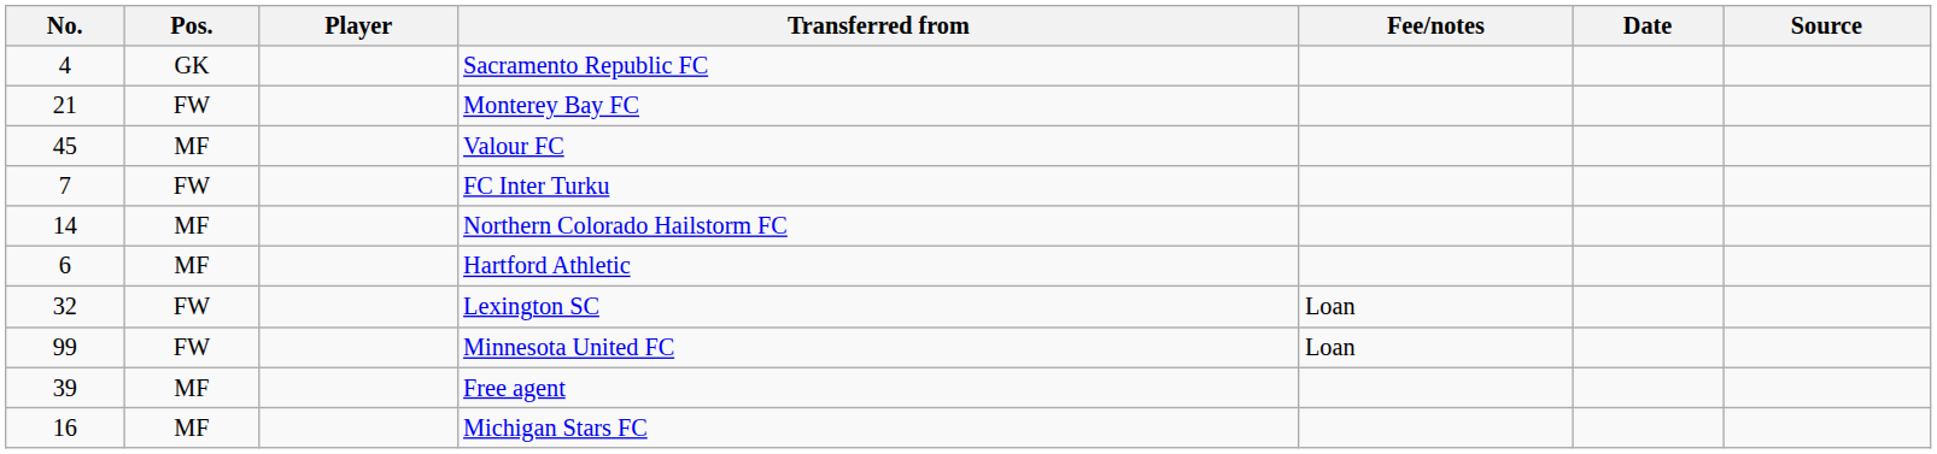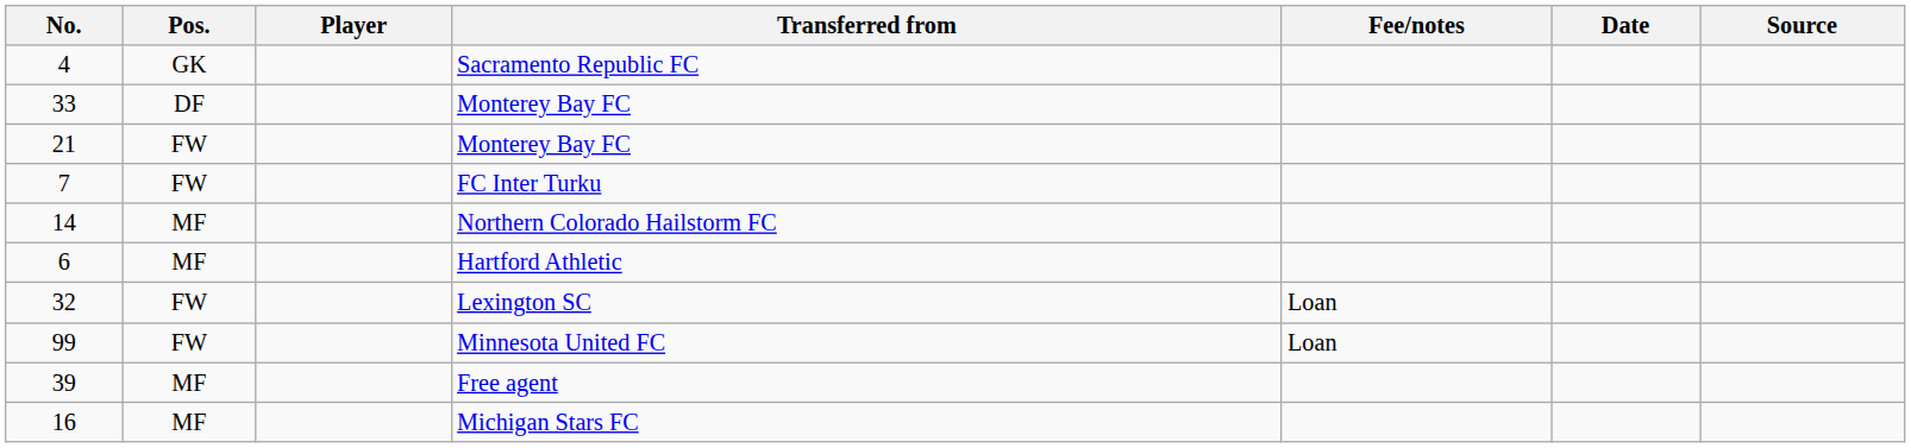+ row: 33 | DF | Monterey Bay FC
- row: 45 | MF | Valour FC
